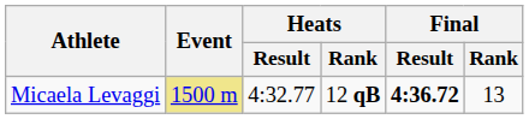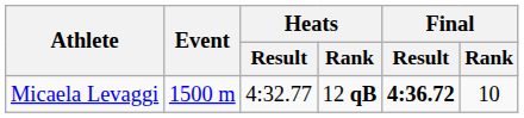Micaela Levaggi | Event: khaki background -> no background
Micaela Levaggi | Final / Rank: 13 -> 10
